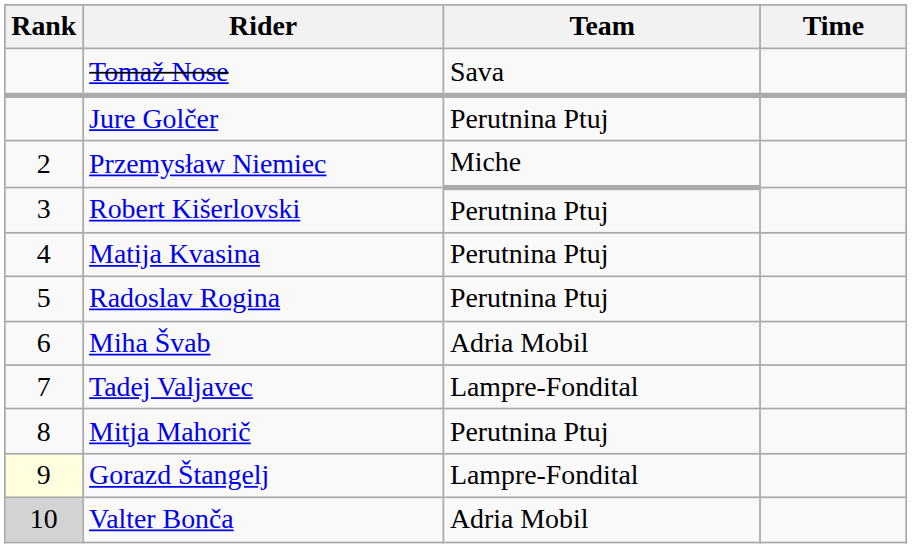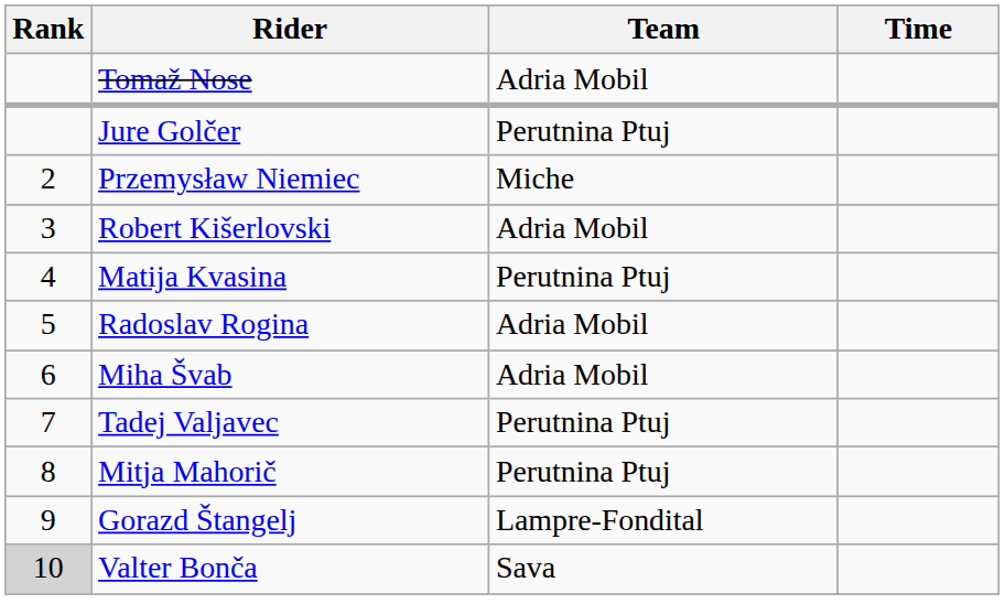Tomaž Nose | Team: Sava -> Adria Mobil
Robert Kišerlovski | Team: Perutnina Ptuj -> Adria Mobil
Radoslav Rogina | Team: Perutnina Ptuj -> Adria Mobil
Tadej Valjavec | Team: Lampre-Fondital -> Perutnina Ptuj
Gorazd Štangelj | Rank: lightyellow background -> no background
Valter Bonča | Team: Adria Mobil -> Sava
